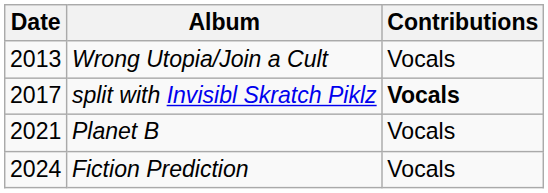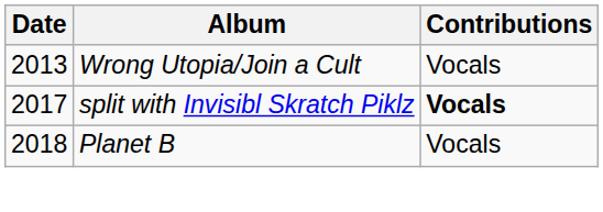Planet B | Date: 2021 -> 2018
- row: 2024 | Fiction Prediction | Vocals
